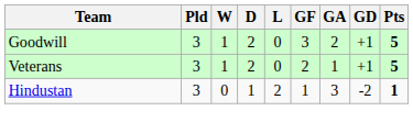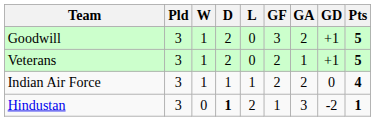+ row: Indian Air Force | 3 | 1 | 1 | 1 | 2 | 2 | 0 | 4
Hindustan | D: normal -> bold
